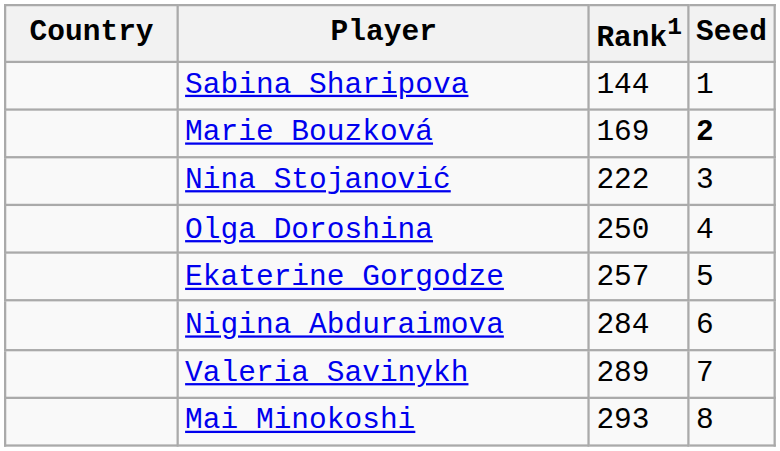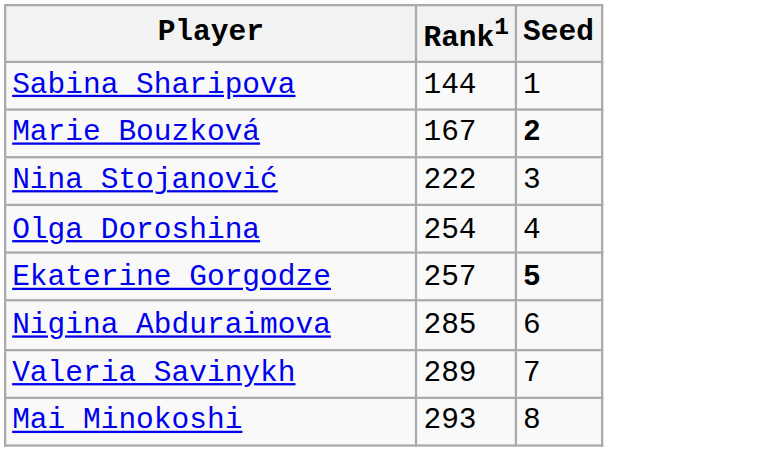- column: Country
Marie Bouzková | Rank1: 169 -> 167
Olga Doroshina | Rank1: 250 -> 254
Ekaterine Gorgodze | Seed: normal -> bold
Nigina Abduraimova | Rank1: 284 -> 285
